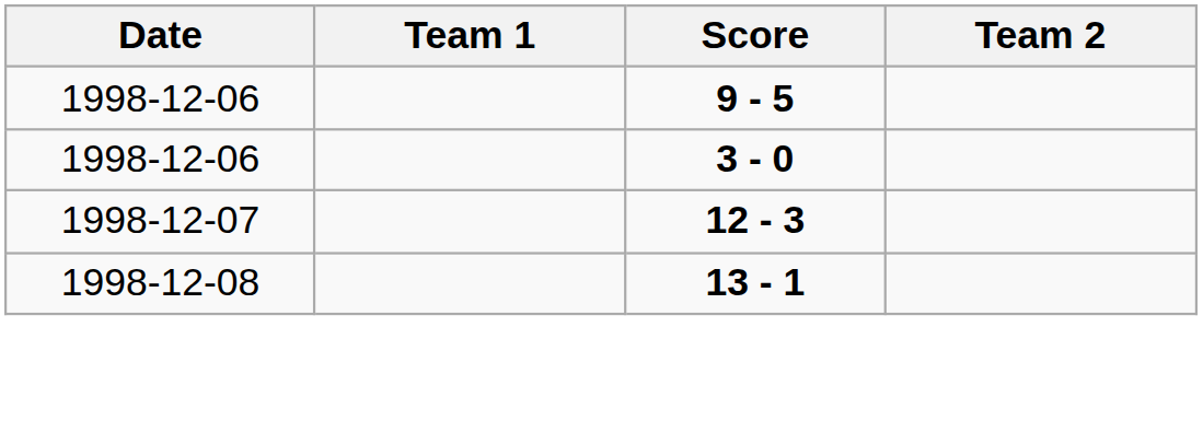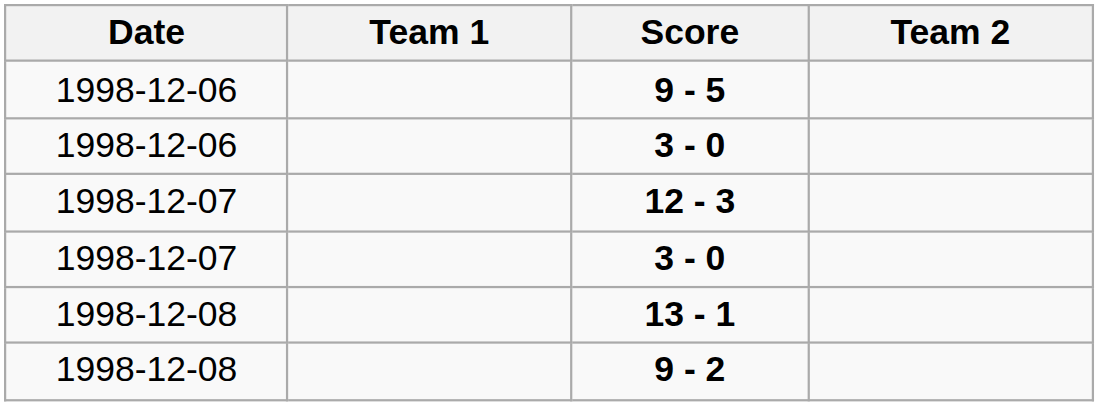+ row: 1998-12-07 | 3 - 0
+ row: 1998-12-08 | 9 - 2
